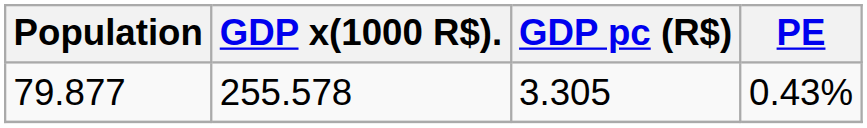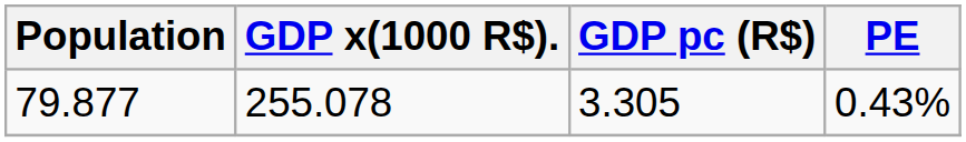79.877 | GDP x(1000 R$).: 255.578 -> 255.078
